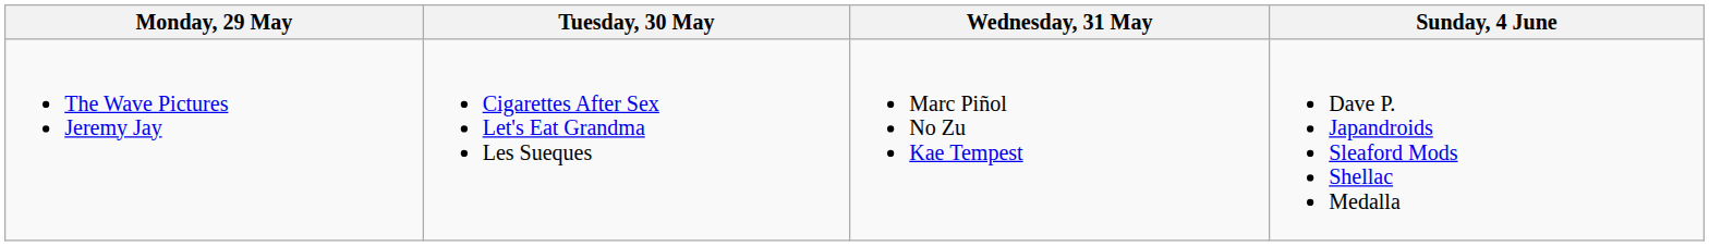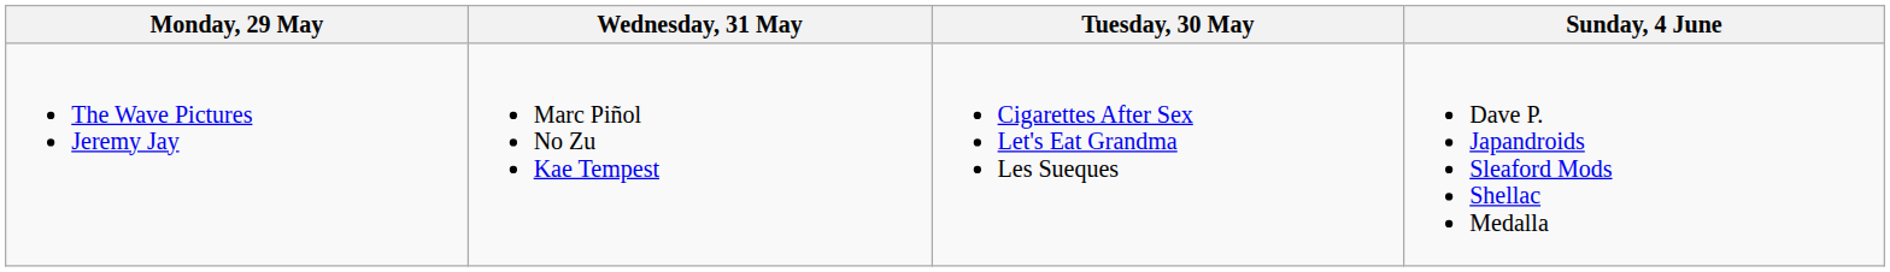columns swapped: Tuesday, 30 May <-> Wednesday, 31 May
